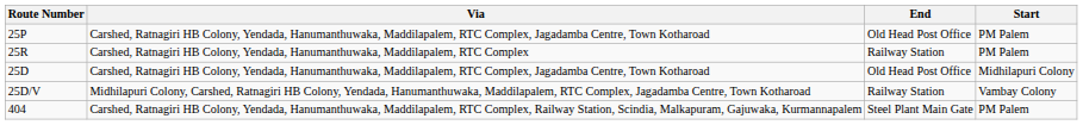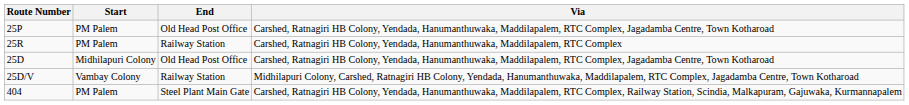columns swapped: Start <-> Via
